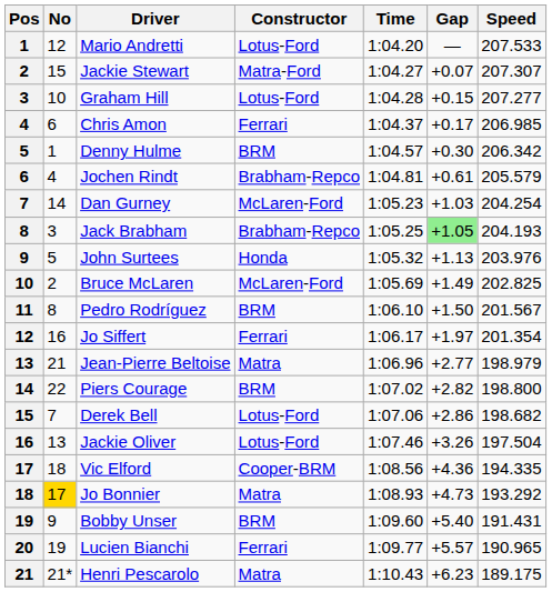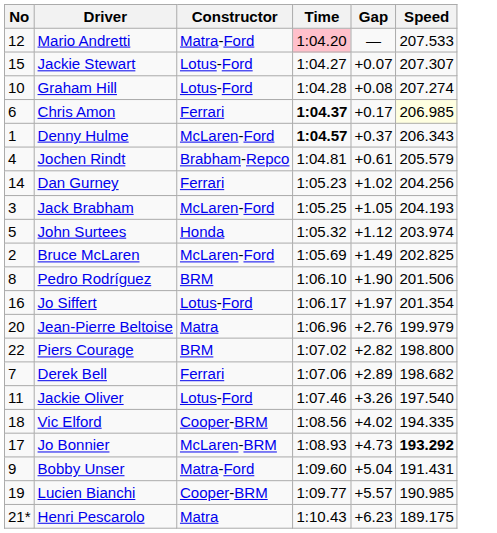- column: Pos | 1 | 2 | 3 | 4 | 5 | 6 | 7 | 8 | 9 | 10 | 11 | 12 | 13 | 14 | 15 | 16 | 17 | 18 | 19 | 20 | 21
Mario Andretti | Constructor: Lotus-Ford -> Matra-Ford
Mario Andretti | Time: no background -> pink background
Jackie Stewart | Constructor: Matra-Ford -> Lotus-Ford
Graham Hill | Gap: +0.15 -> +0.08
Graham Hill | Speed: 207.277 -> 207.274
Chris Amon | Time: normal -> bold
Chris Amon | Speed: no background -> lightyellow background
Denny Hulme | Constructor: BRM -> McLaren-Ford
Denny Hulme | Time: normal -> bold
Denny Hulme | Gap: +0.30 -> +0.37
Denny Hulme | Speed: 206.342 -> 206.343
Dan Gurney | Constructor: McLaren-Ford -> Ferrari
Dan Gurney | Gap: +1.03 -> +1.02
Dan Gurney | Speed: 204.254 -> 204.256
Jack Brabham | Constructor: Brabham-Repco -> McLaren-Ford
Jack Brabham | Gap: lightgreen background -> no background
John Surtees | Gap: +1.13 -> +1.12
John Surtees | Speed: 203.976 -> 203.974
Pedro Rodríguez | Gap: +1.50 -> +1.90
Pedro Rodríguez | Speed: 201.567 -> 201.506
Jo Siffert | Constructor: Ferrari -> Lotus-Ford
Jean-Pierre Beltoise | No: 21 -> 20
Jean-Pierre Beltoise | Gap: +2.77 -> +2.76
Jean-Pierre Beltoise | Speed: 198.979 -> 199.979
Derek Bell | Constructor: Lotus-Ford -> Ferrari
Derek Bell | Gap: +2.86 -> +2.89
Jackie Oliver | No: 13 -> 11
Jackie Oliver | Speed: 197.504 -> 197.540
Vic Elford | Gap: +4.36 -> +4.02
Jo Bonnier | No: gold background -> no background
Jo Bonnier | Constructor: Matra -> McLaren-BRM
Jo Bonnier | Speed: normal -> bold
Bobby Unser | Constructor: BRM -> Matra-Ford
Bobby Unser | Gap: +5.40 -> +5.04
Lucien Bianchi | Constructor: Ferrari -> Cooper-BRM
Lucien Bianchi | Speed: 190.965 -> 190.985
